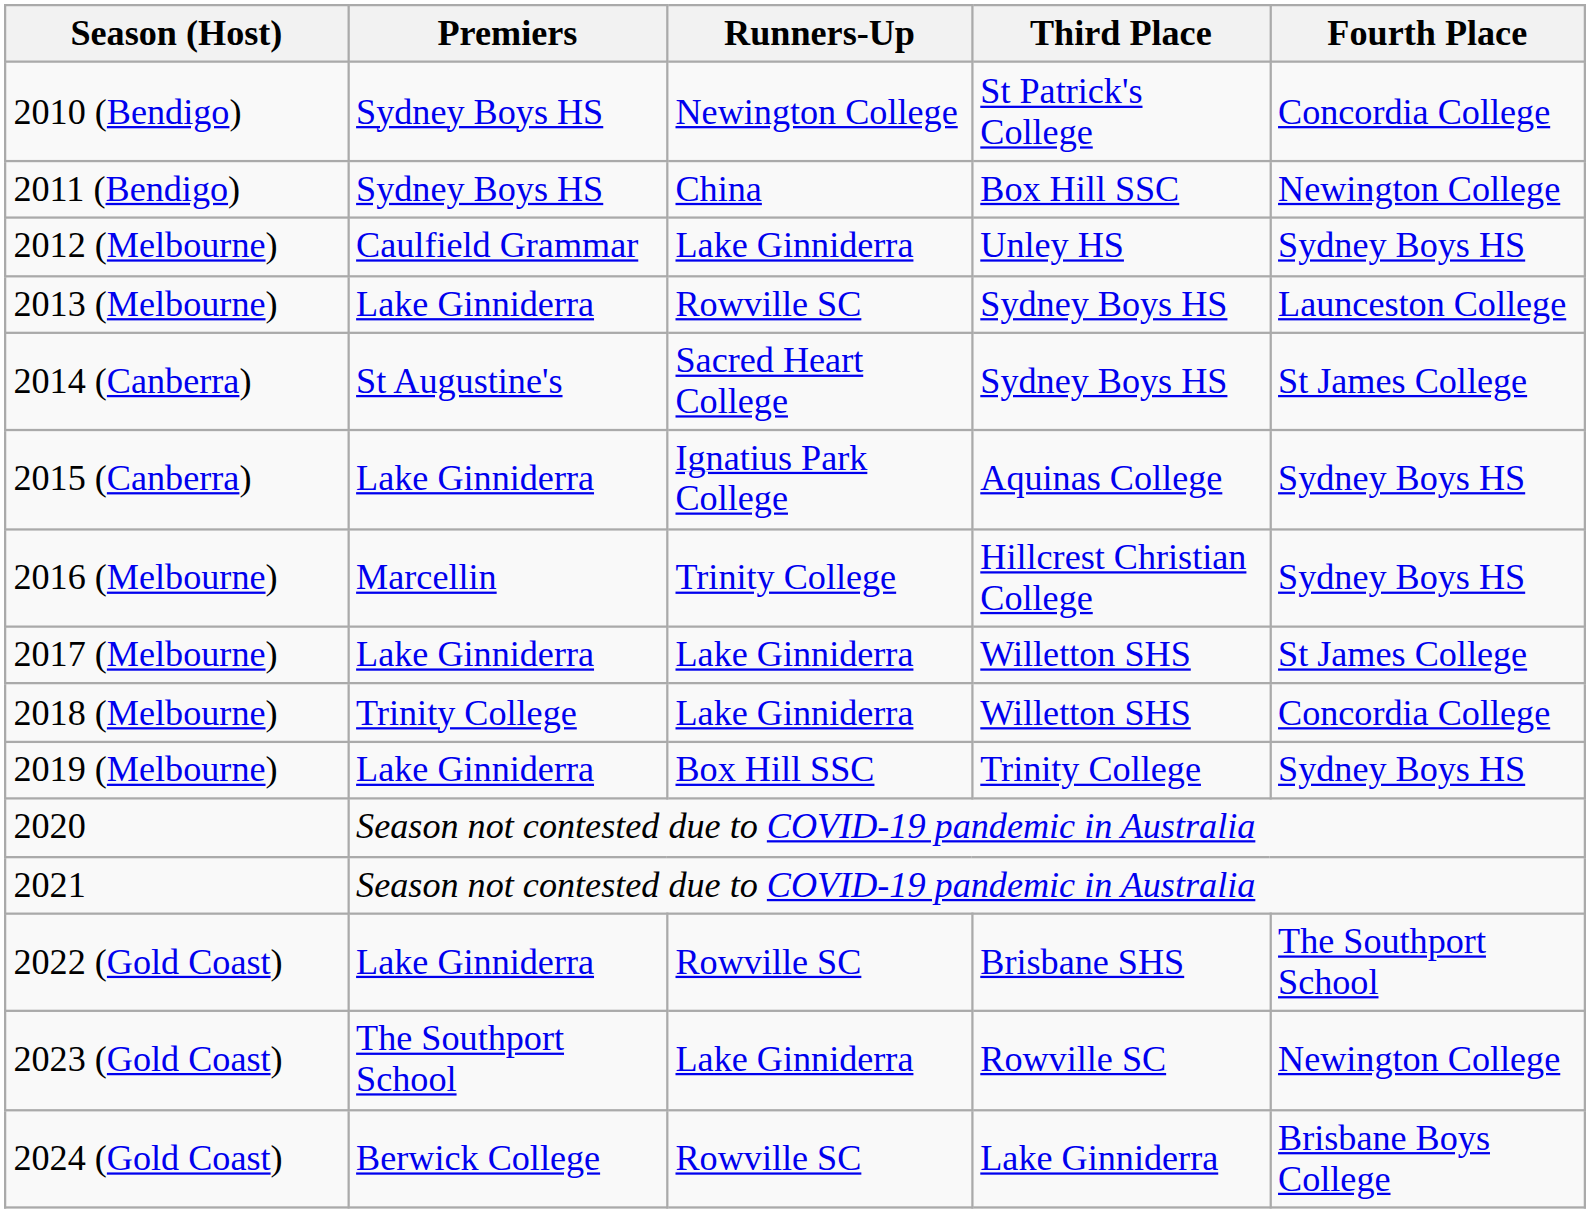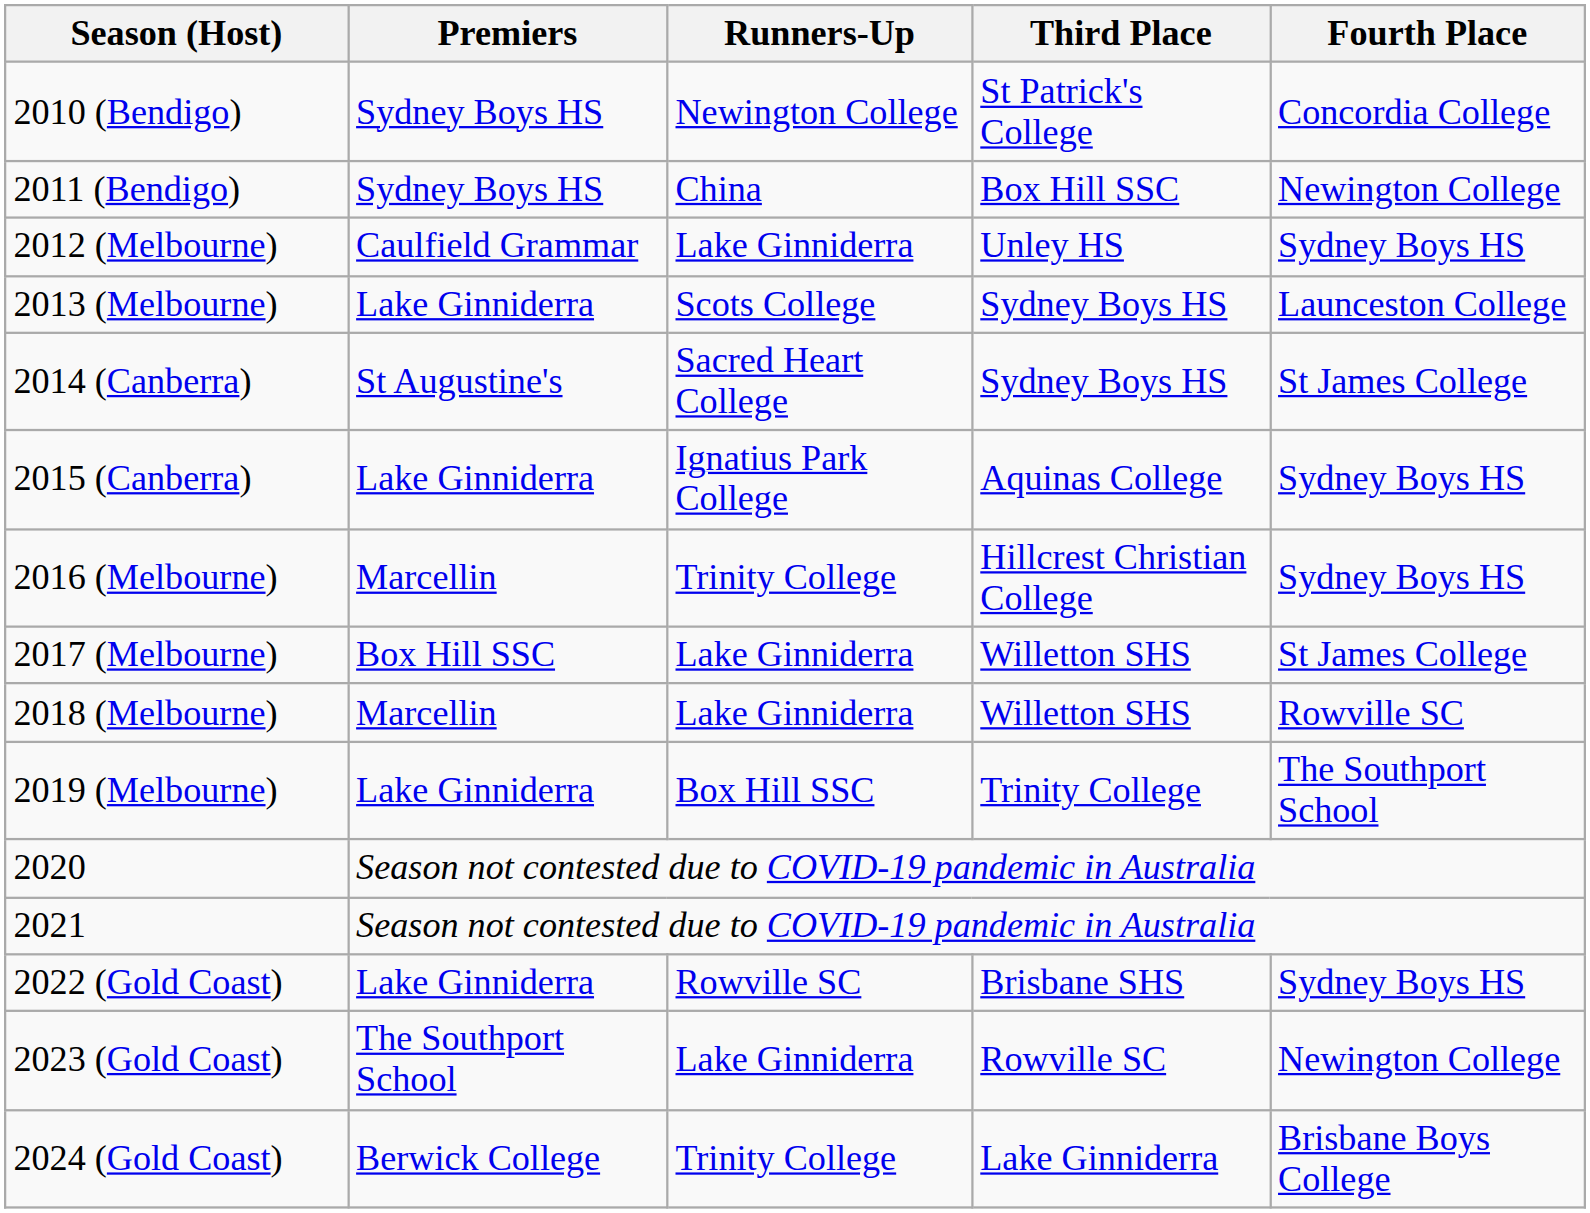2013 (Melbourne) | Runners-Up: Rowville SC -> Scots College
2017 (Melbourne) | Premiers: Lake Ginniderra -> Box Hill SSC
2018 (Melbourne) | Premiers: Trinity College -> Marcellin
2018 (Melbourne) | Fourth Place: Concordia College -> Rowville SC
2019 (Melbourne) | Fourth Place: Sydney Boys HS -> The Southport School
2022 (Gold Coast) | Fourth Place: The Southport School -> Sydney Boys HS
2024 (Gold Coast) | Runners-Up: Rowville SC -> Trinity College
